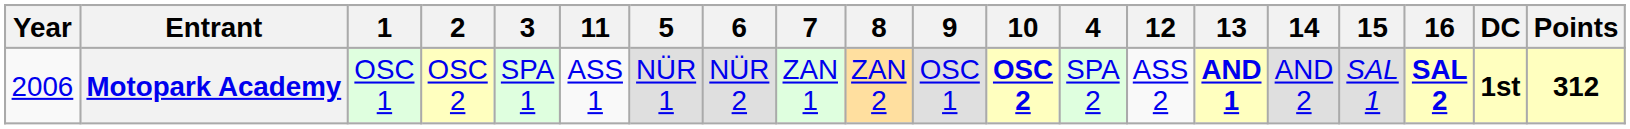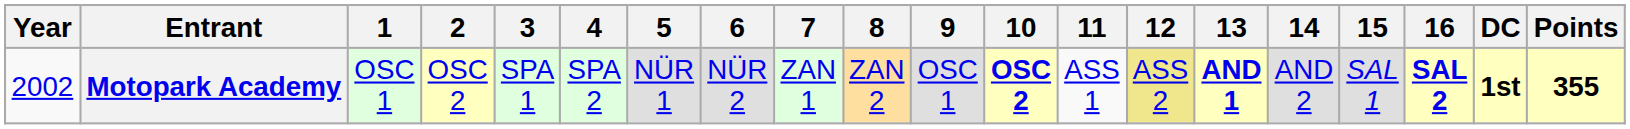columns swapped: 4 <-> 11
Motopark Academy | Year: 2006 -> 2002
Motopark Academy | 12: no background -> khaki background
Motopark Academy | Points: 312 -> 355
